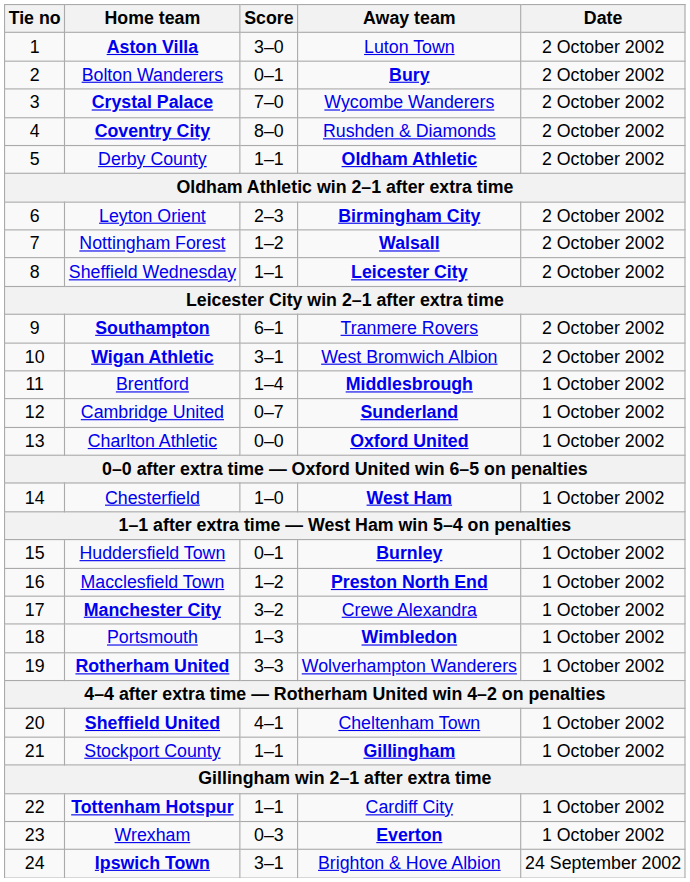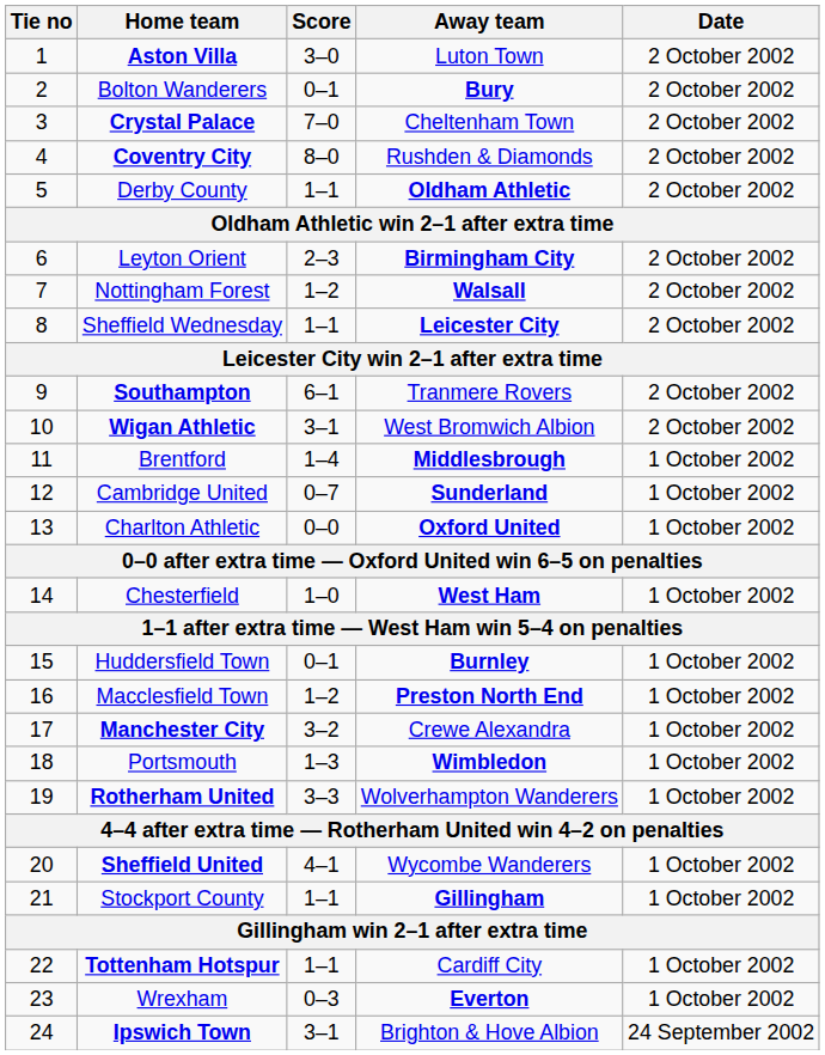Crystal Palace | Away team: Wycombe Wanderers -> Cheltenham Town
Sheffield United | Away team: Cheltenham Town -> Wycombe Wanderers
